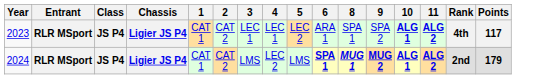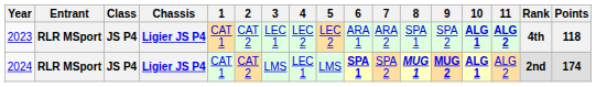+ column: 7 | ARA 2 | SPA 2
2023 | 4: LEC 1 -> LEC 2
2023 | Points: 117 -> 118
2024 | 4: LEC 2 -> LEC 1
2024 | 11: bold -> normal
2024 | Points: 179 -> 174
